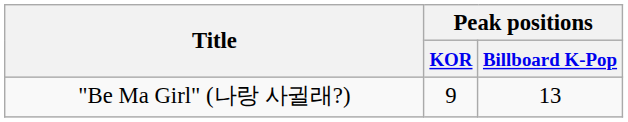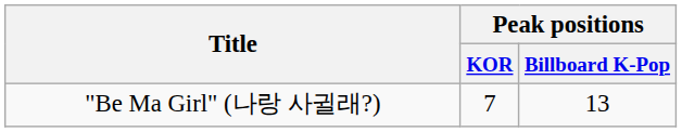"Be Ma Girl" (나랑 사귈래?) | Peak positions / KOR: 9 -> 7
